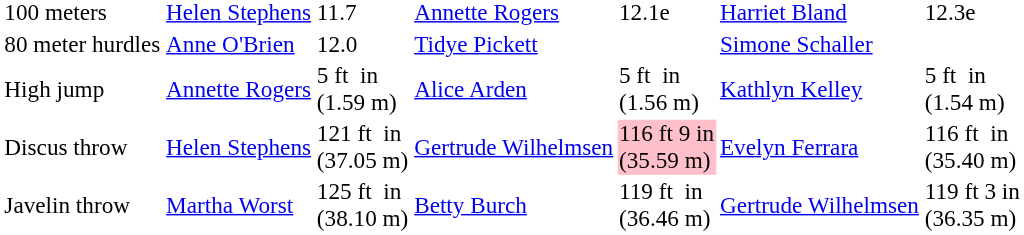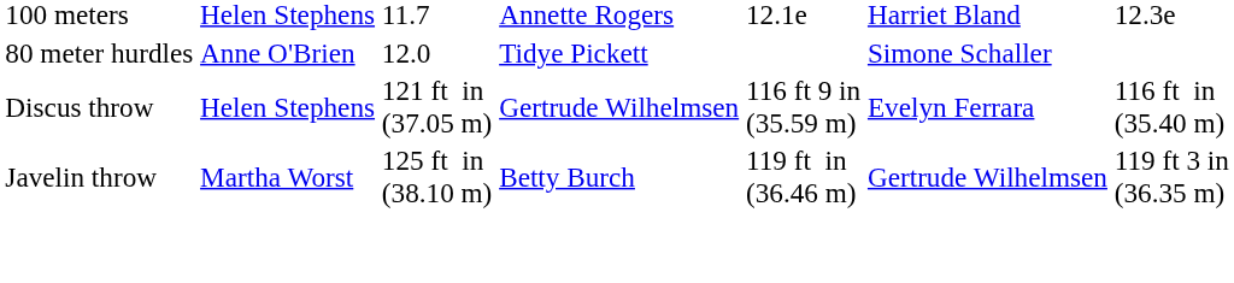- row: High jump | Annette Rogers | 5 ft in (1.59 m) | Alice Arden | 5 ft in (1.56 m) | Kathlyn Kelley | 5 ft in (1.54 m)
Discus throw | column 5: pink background -> no background
